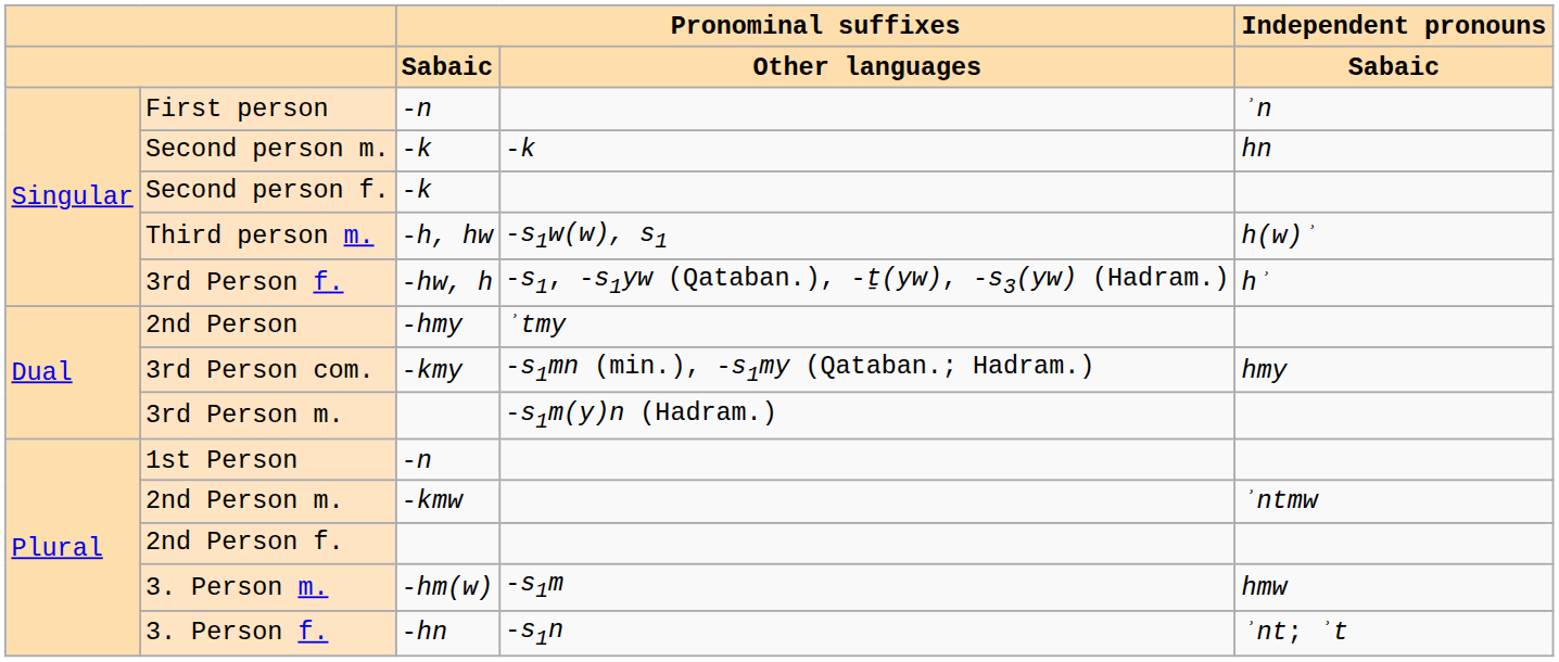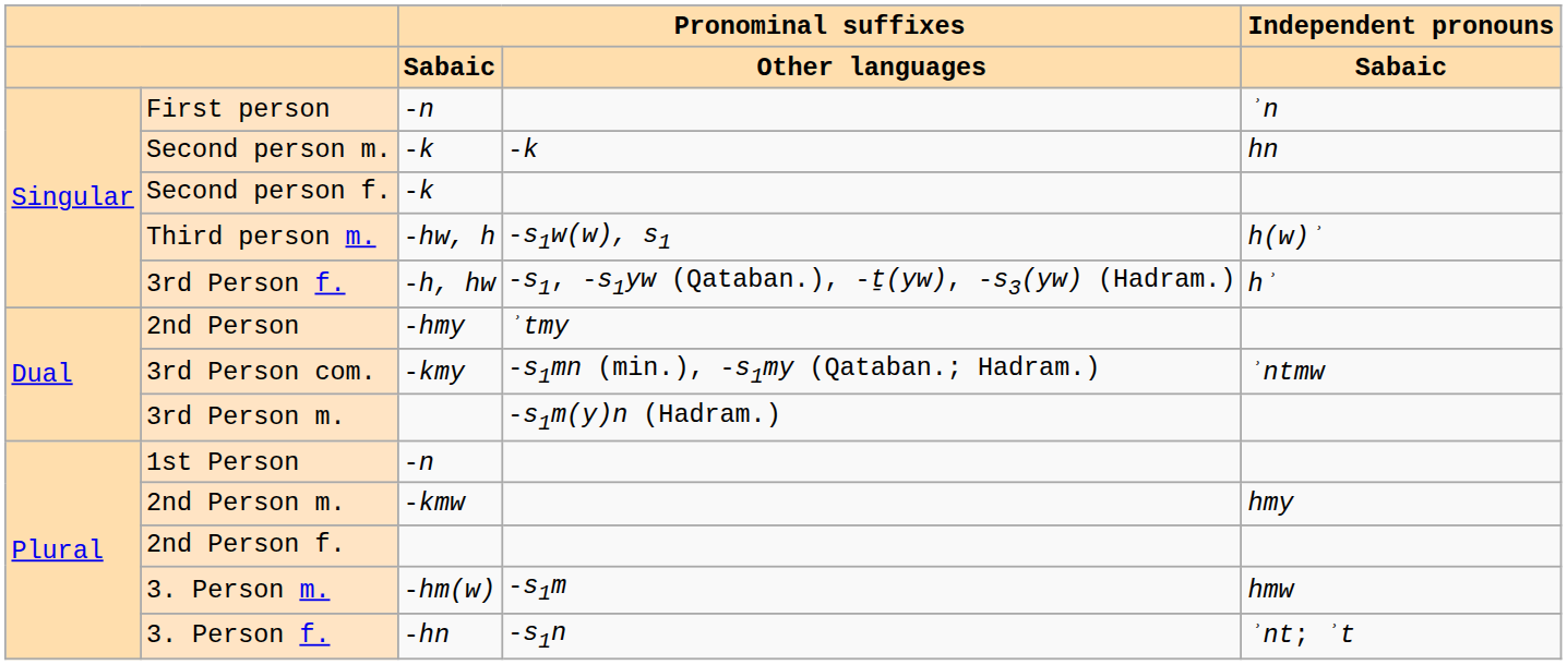Third person m. | Pronominal suffixes / Sabaic: -h, hw -> -hw, h
3rd Person f. | Pronominal suffixes / Sabaic: -hw, h -> -h, hw
3rd Person com. | Independent pronouns / Sabaic: hmy -> ʾntmw
2nd Person m. | Independent pronouns / Sabaic: ʾntmw -> hmy
